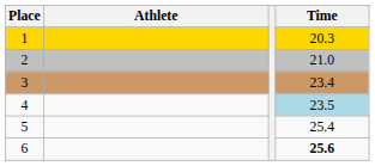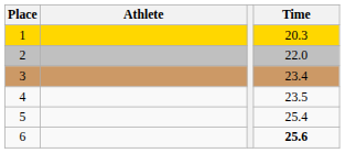2 | Time: 21.0 -> 22.0
4 | Time: lightblue background -> no background
